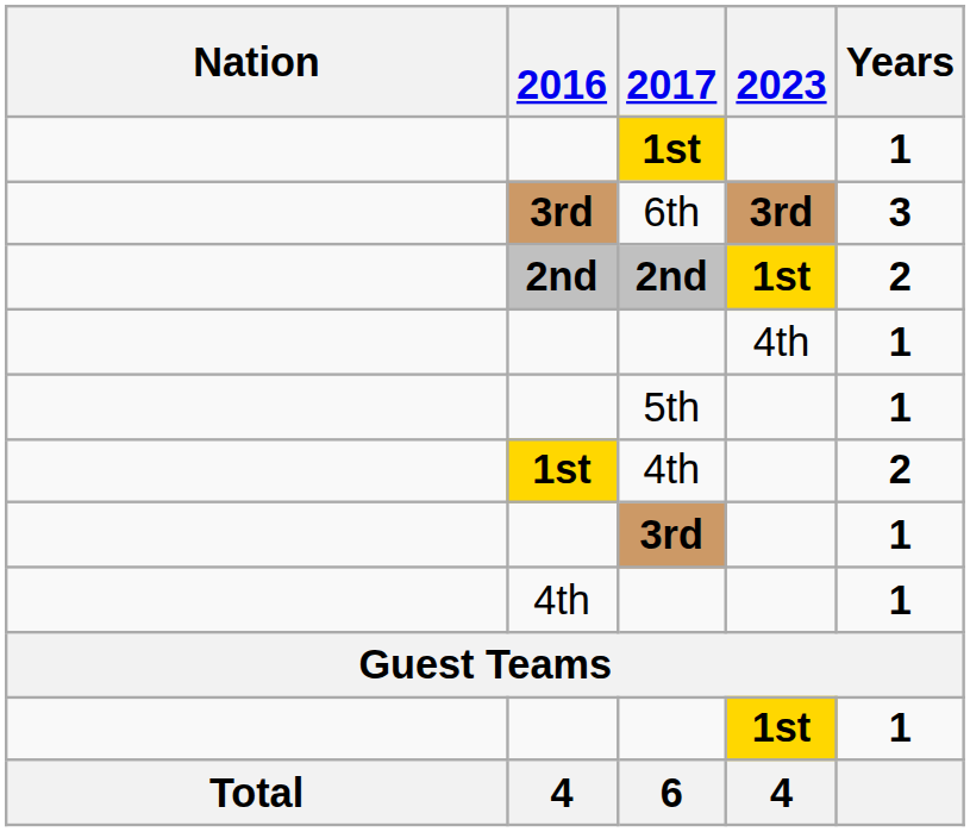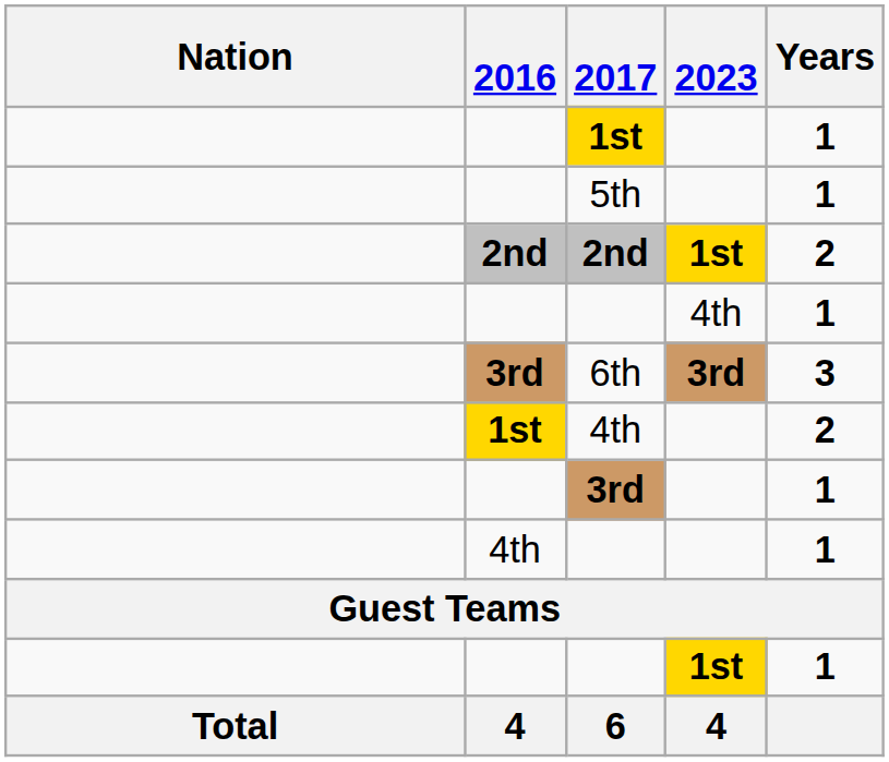rows swapped: 6th <-> 5th
